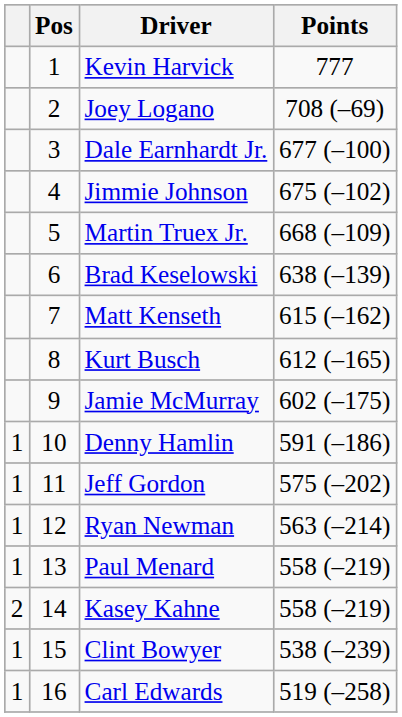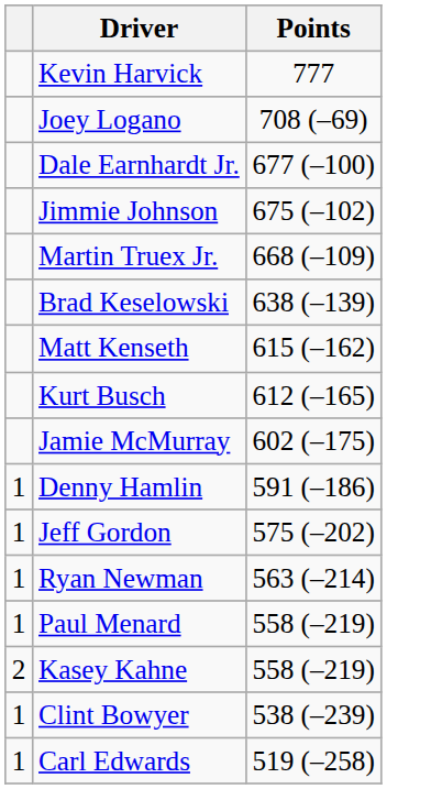- column: Pos | 1 | 2 | 3 | 4 | 5 | 6 | 7 | 8 | 9 | 10 | 11 | 12 | 13 | 14 | 15 | 16
